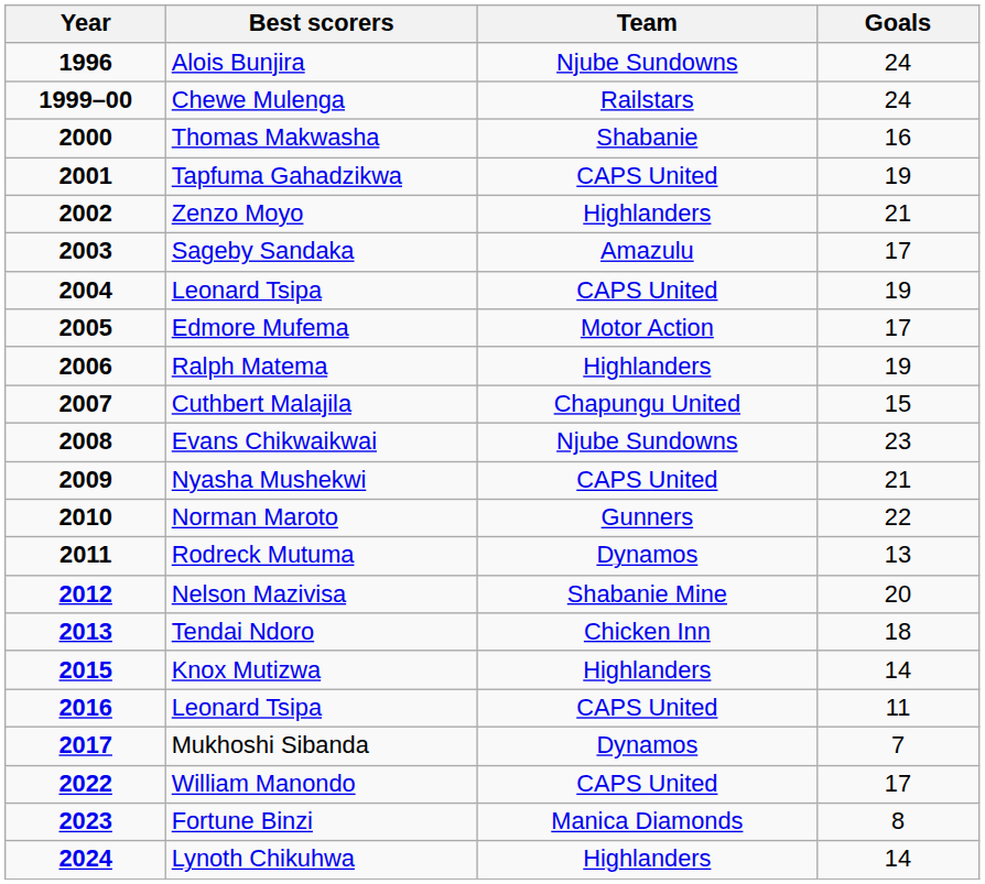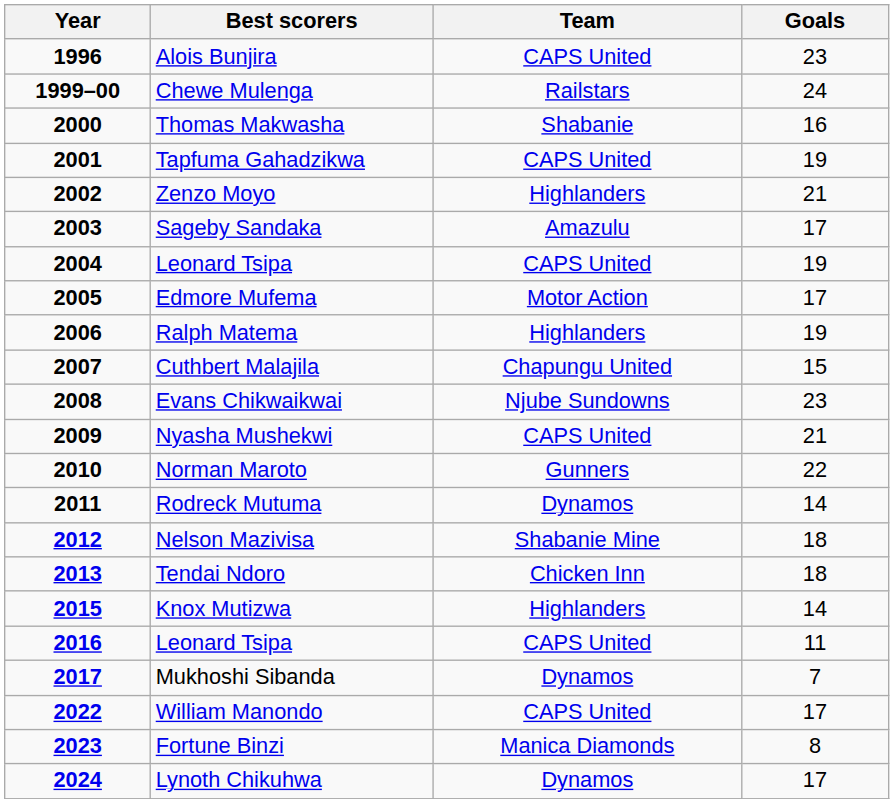Alois Bunjira | Team: Njube Sundowns -> CAPS United
Alois Bunjira | Goals: 24 -> 23
Rodreck Mutuma | Goals: 13 -> 14
Nelson Mazivisa | Goals: 20 -> 18
Lynoth Chikuhwa | Team: Highlanders -> Dynamos
Lynoth Chikuhwa | Goals: 14 -> 17
